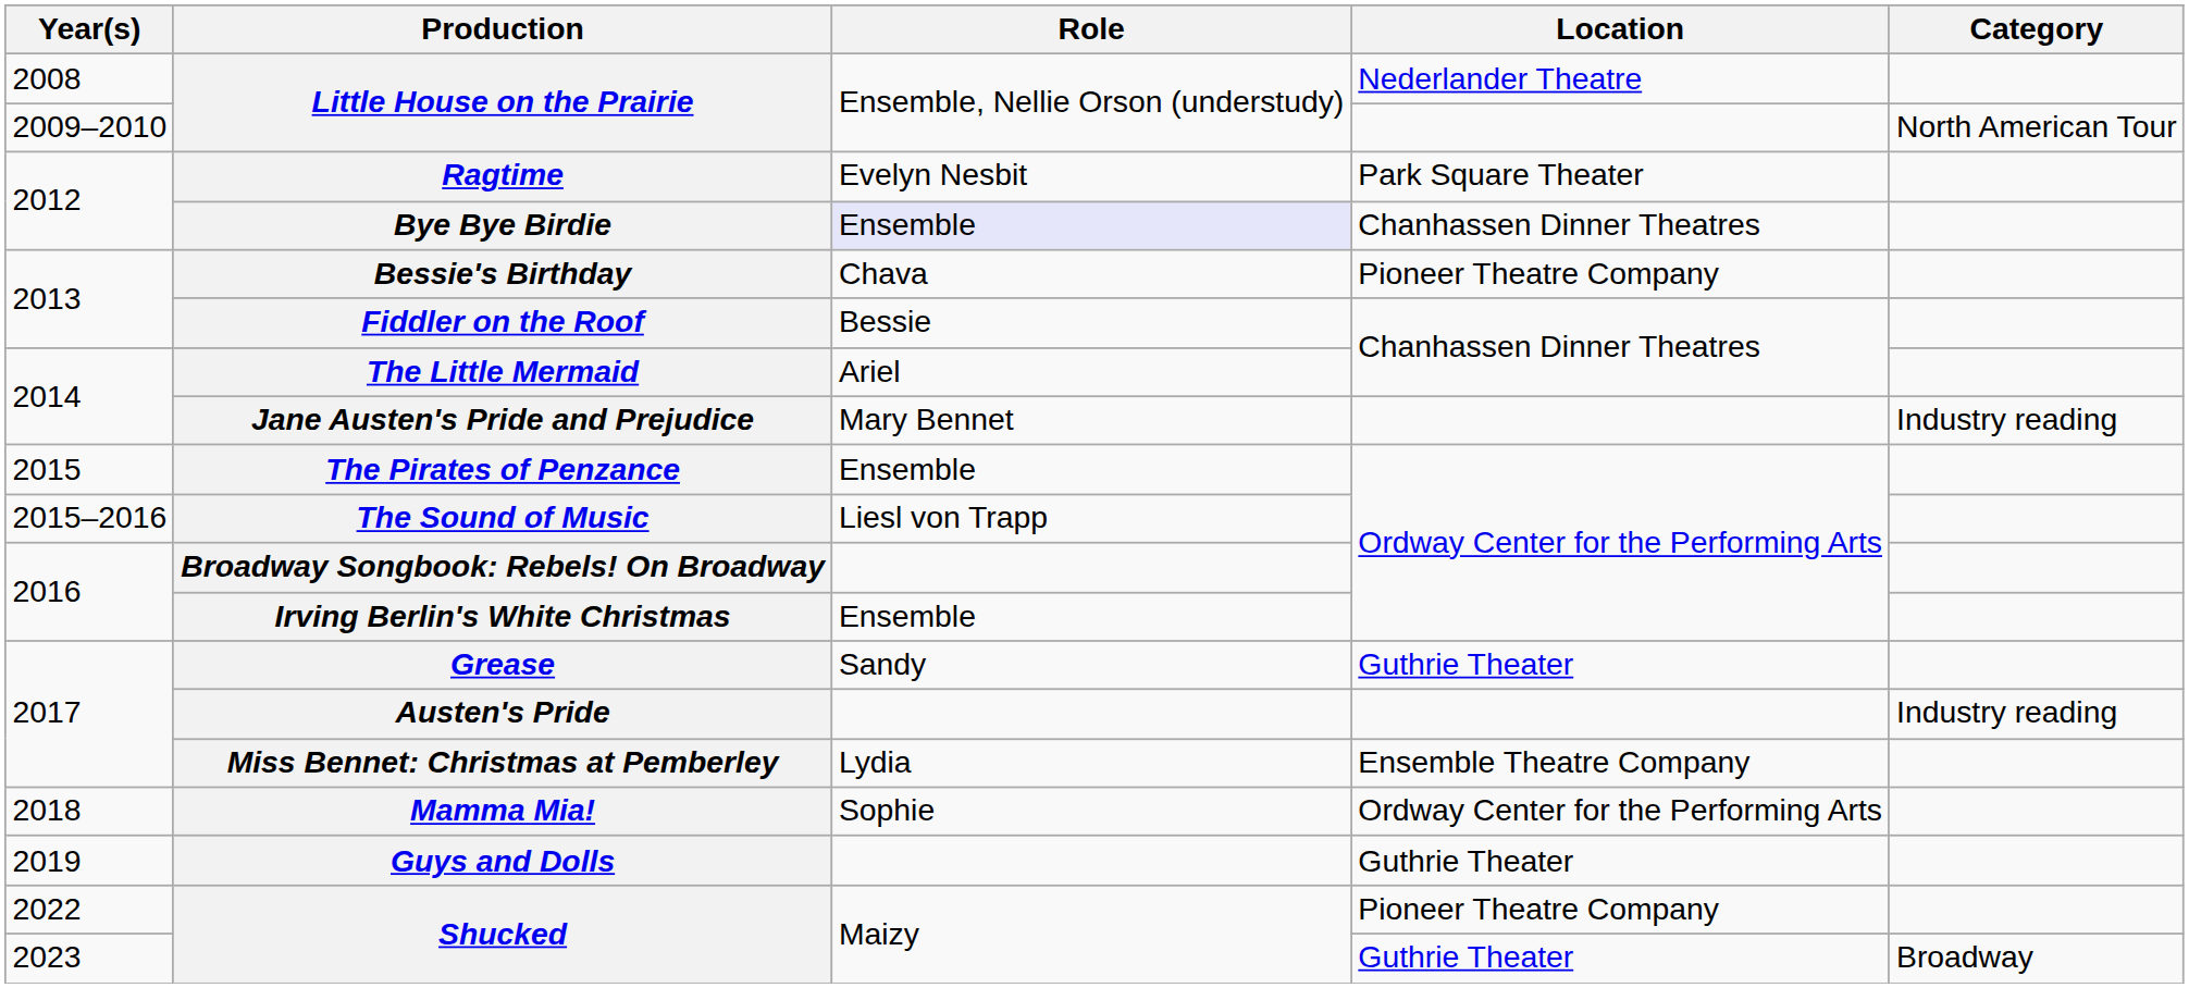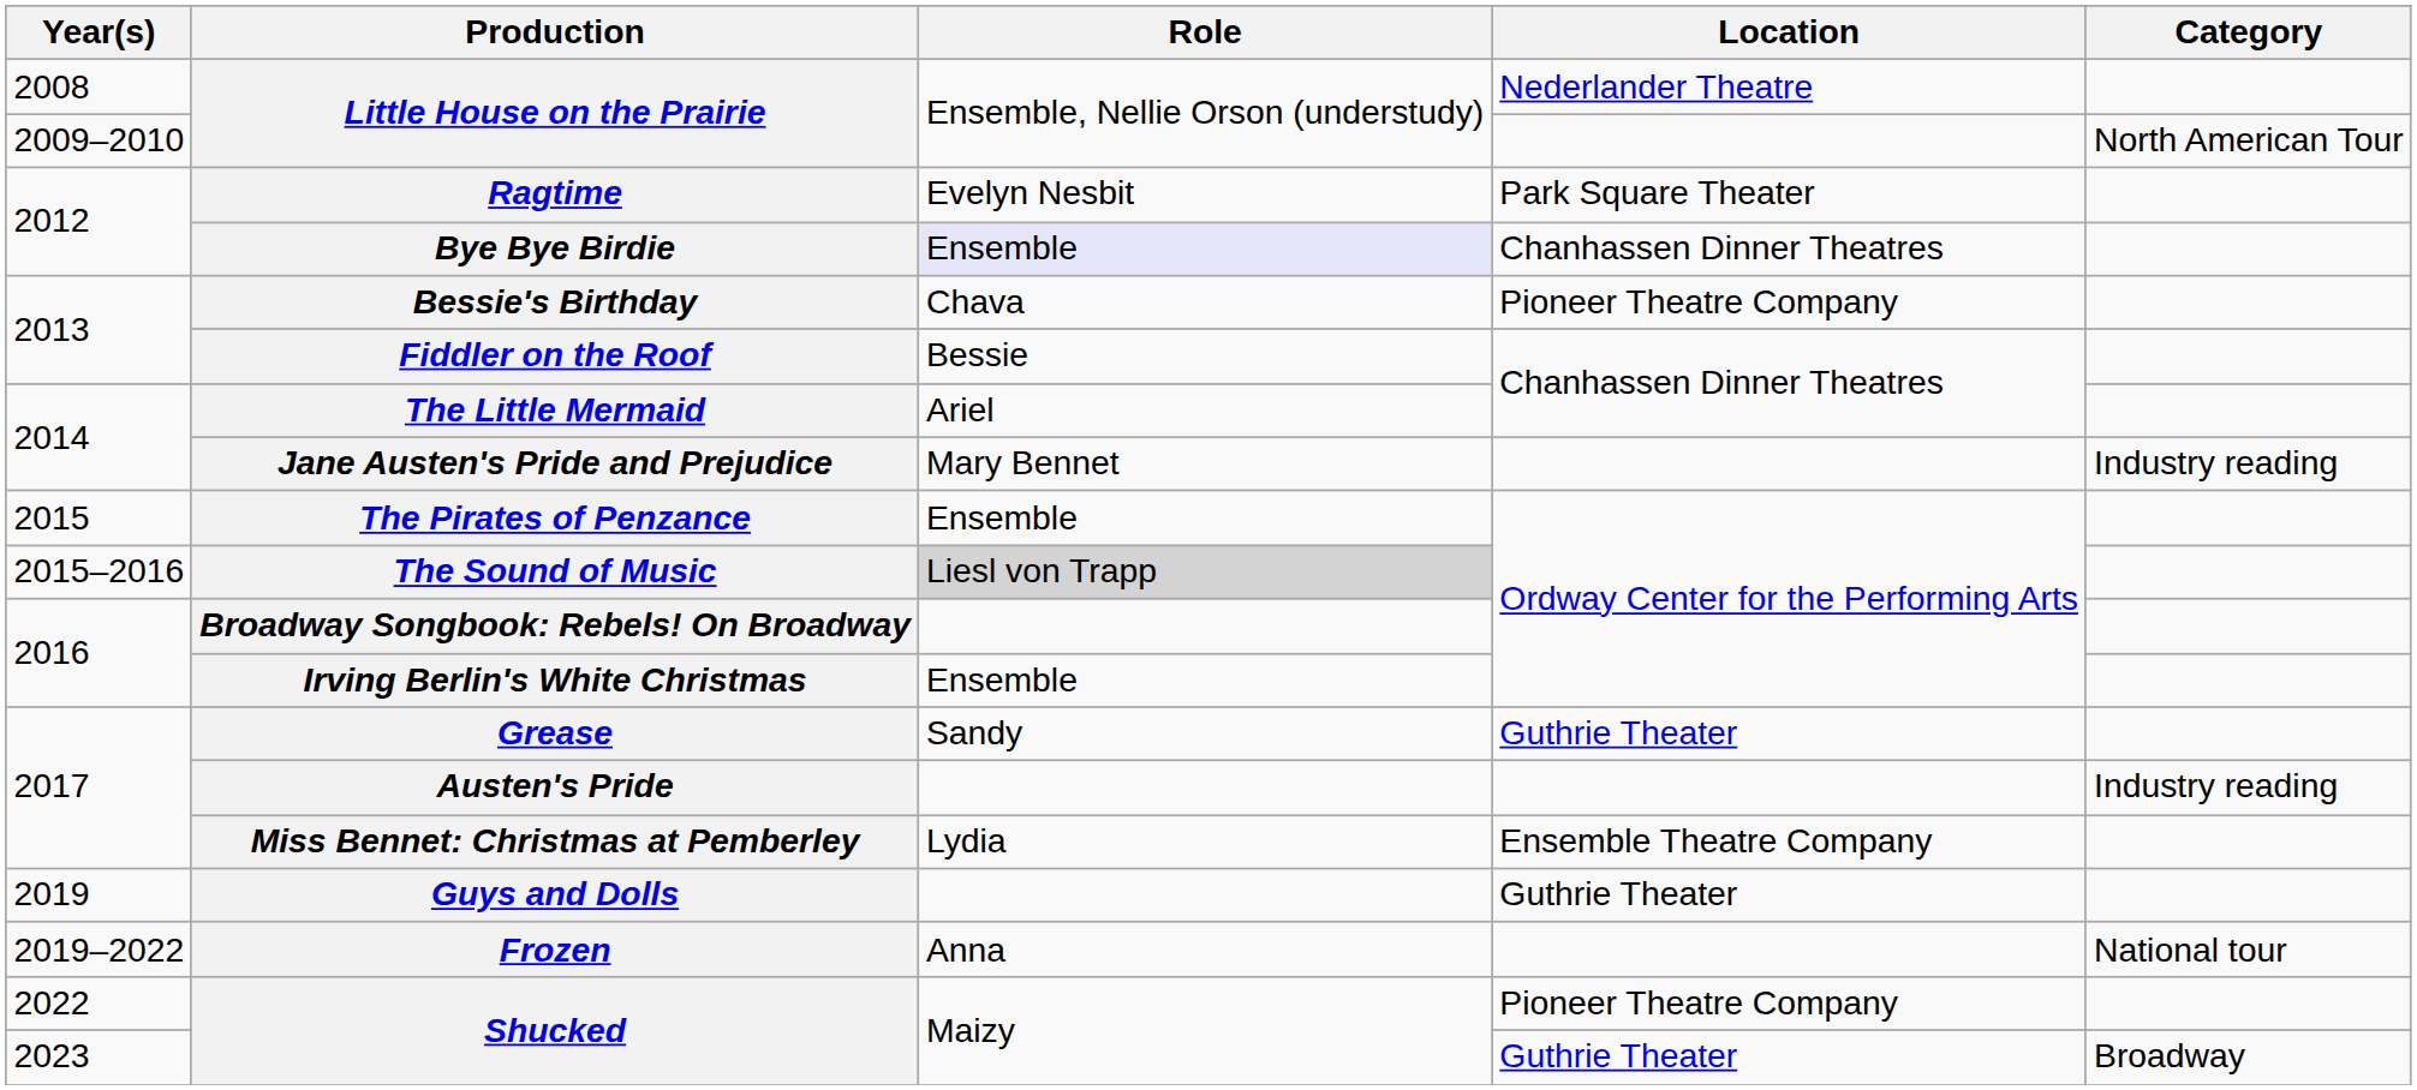The Sound of Music | Role: no background -> lightgrey background
- row: 2018 | Mamma Mia! | Sophie | Ordway Center for the Performing Arts
+ row: 2019–2022 | Frozen | Anna | National tour
